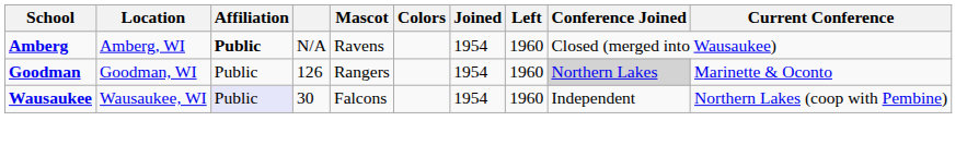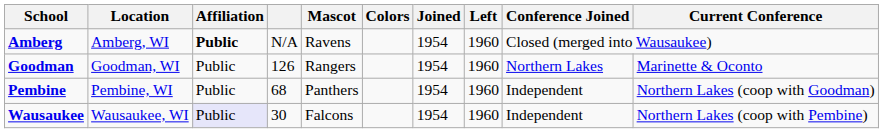Goodman | Conference Joined: lightgrey background -> no background
+ row: Pembine | Pembine, WI | Public | 68 | Panthers | 1954 | 1960 | Independent | Northern Lakes (coop with Goodman)
